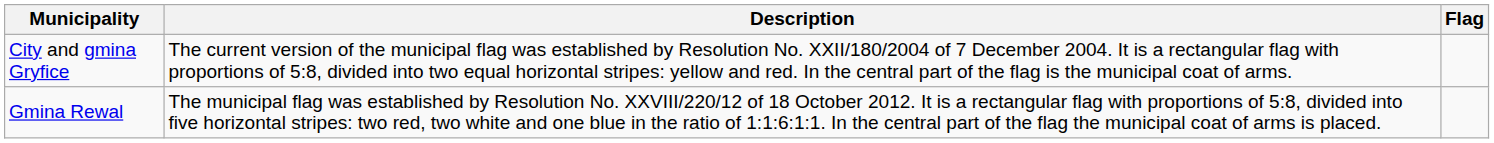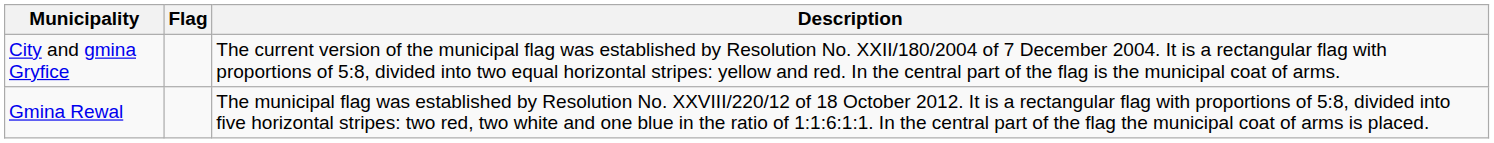columns swapped: Flag <-> Description
